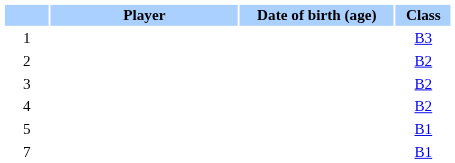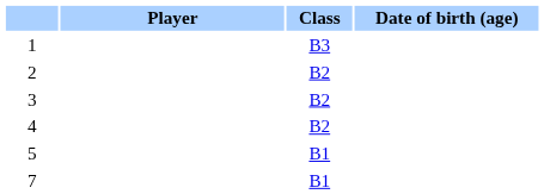columns swapped: Class <-> Date of birth (age)
